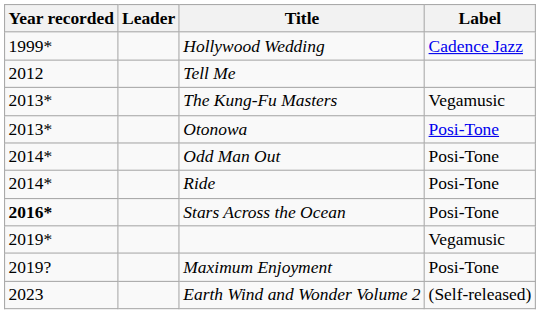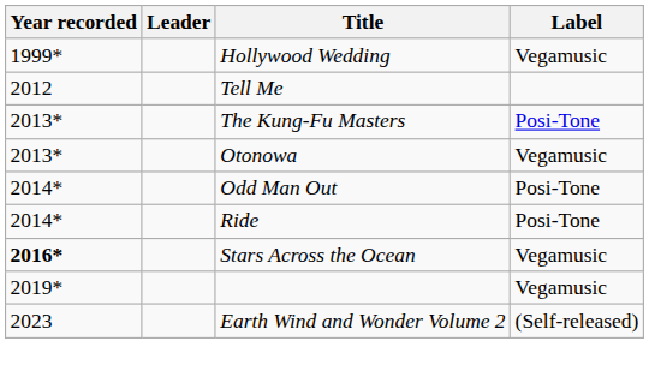Hollywood Wedding | Label: Cadence Jazz -> Vegamusic
The Kung-Fu Masters | Label: Vegamusic -> Posi-Tone
Otonowa | Label: Posi-Tone -> Vegamusic
Stars Across the Ocean | Label: Posi-Tone -> Vegamusic
- row: 2019? | Maximum Enjoyment | Posi-Tone
